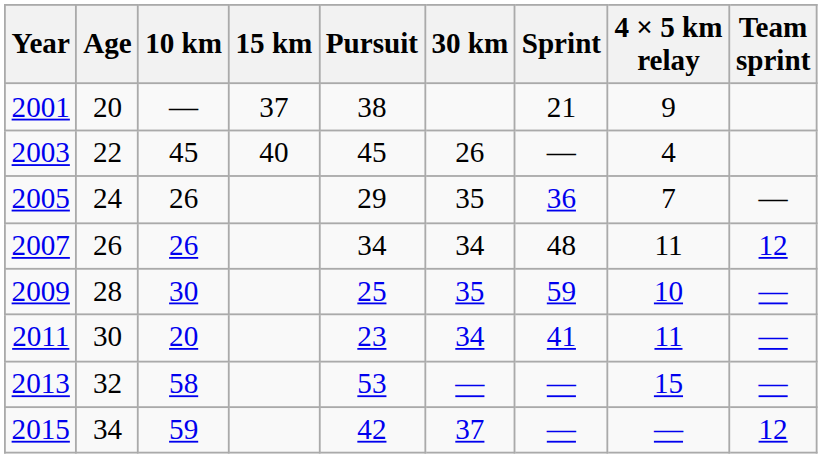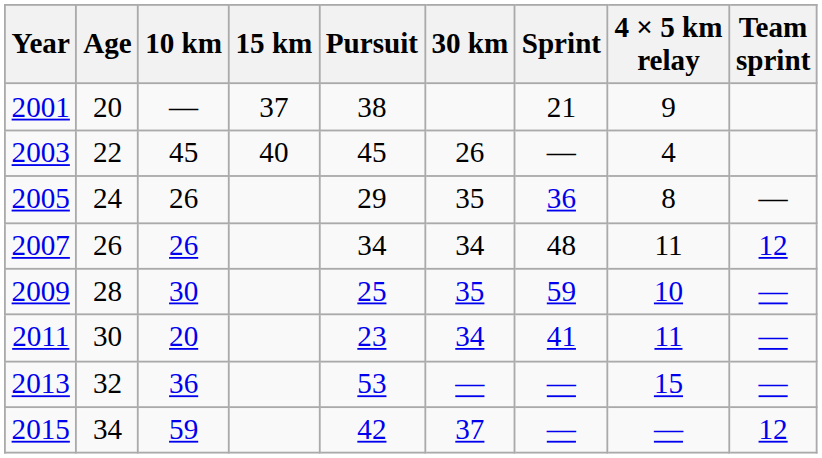2005 | 4 × 5 km relay: 7 -> 8
2013 | 10 km: 58 -> 36
